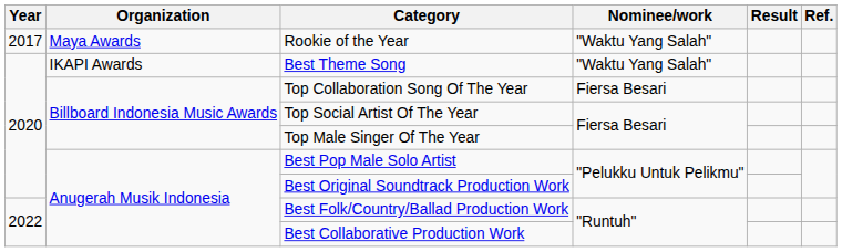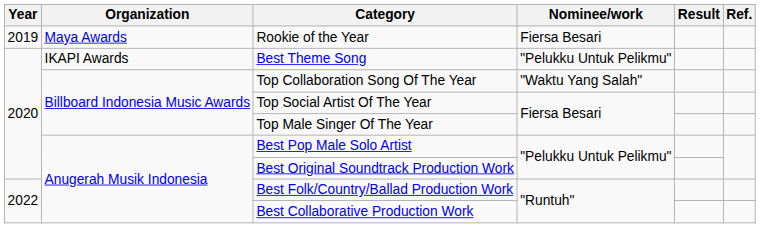Rookie of the Year | Year: 2017 -> 2019
Rookie of the Year | Nominee/work: "Waktu Yang Salah" -> Fiersa Besari
Best Theme Song | Nominee/work: "Waktu Yang Salah" -> "Pelukku Untuk Pelikmu"
Top Collaboration Song Of The Year | Nominee/work: Fiersa Besari -> "Waktu Yang Salah"
